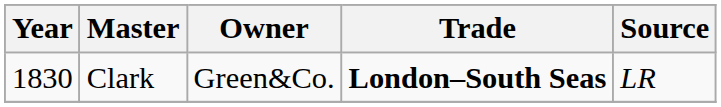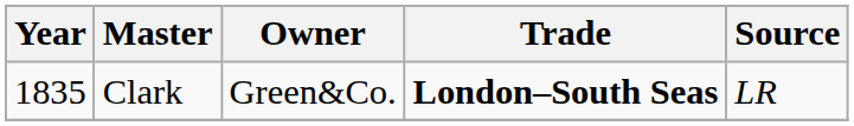Clark | Year: 1830 -> 1835
